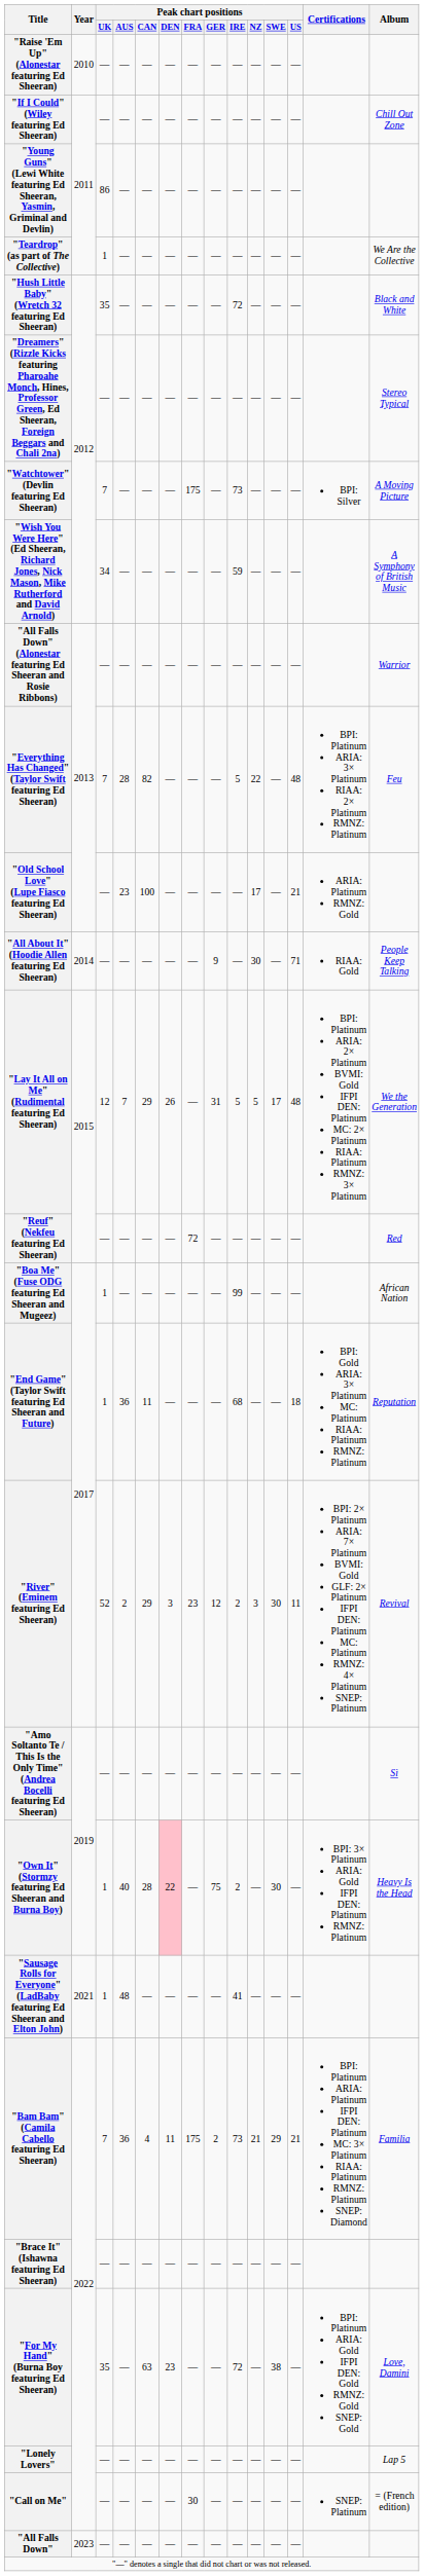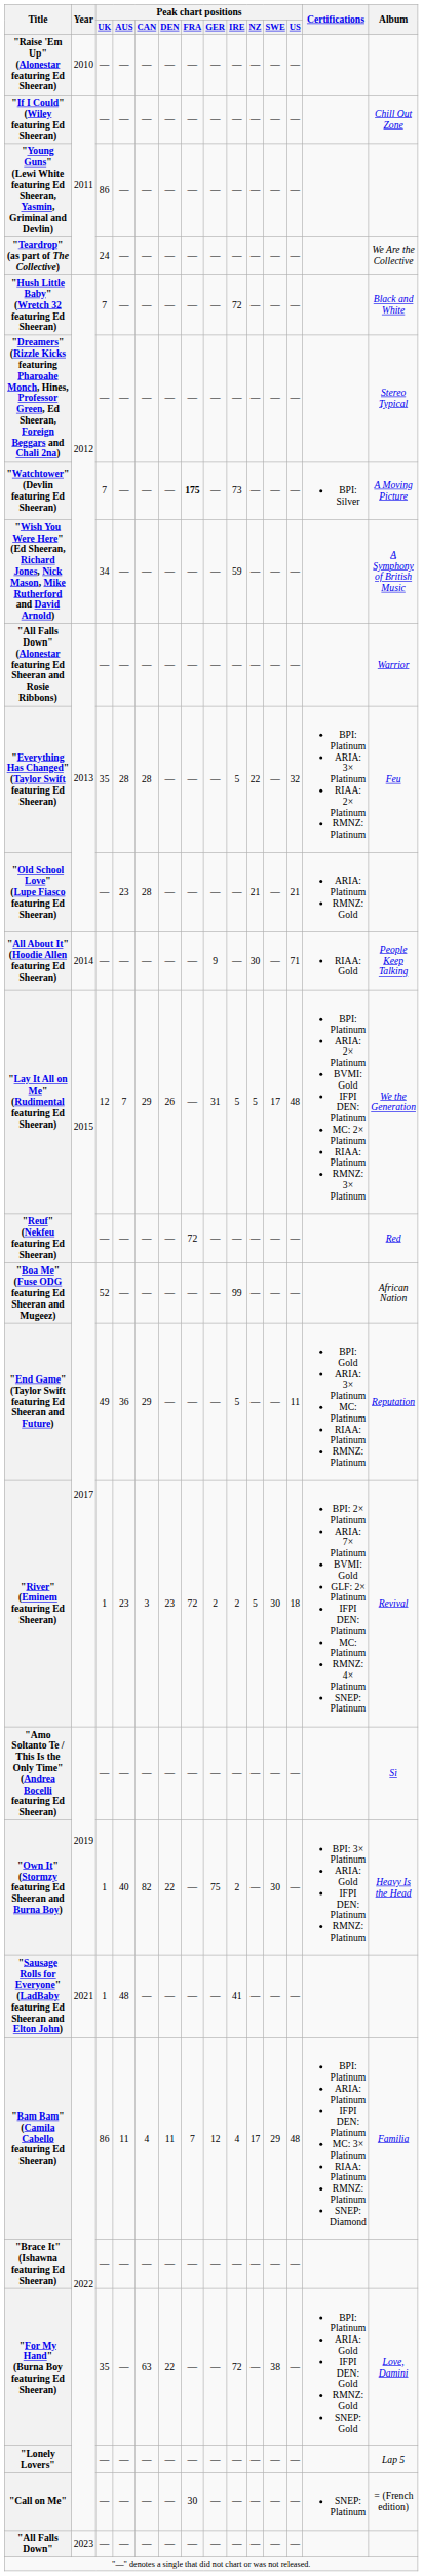"Teardrop" (as part of The Collective) | Peak chart positions / UK: 1 -> 24
"Hush Little Baby" (Wretch 32 featuring Ed Sheeran) | Peak chart positions / UK: 35 -> 7
"Watchtower" (Devlin featuring Ed Sheeran) | Peak chart positions / FRA: normal -> bold
"Everything Has Changed" (Taylor Swift featuring Ed Sheeran) | Peak chart positions / UK: 7 -> 35
"Everything Has Changed" (Taylor Swift featuring Ed Sheeran) | Peak chart positions / CAN: 82 -> 28
"Everything Has Changed" (Taylor Swift featuring Ed Sheeran) | Peak chart positions / US: 48 -> 32
"Old School Love" (Lupe Fiasco featuring Ed Sheeran) | Peak chart positions / CAN: 100 -> 28
"Old School Love" (Lupe Fiasco featuring Ed Sheeran) | Peak chart positions / NZ: 17 -> 21
"Boa Me" (Fuse ODG featuring Ed Sheeran and Mugeez) | Peak chart positions / UK: 1 -> 52
"End Game" (Taylor Swift featuring Ed Sheeran and Future) | Peak chart positions / UK: 1 -> 49
"End Game" (Taylor Swift featuring Ed Sheeran and Future) | Peak chart positions / CAN: 11 -> 29
"End Game" (Taylor Swift featuring Ed Sheeran and Future) | Peak chart positions / IRE: 68 -> 5
"End Game" (Taylor Swift featuring Ed Sheeran and Future) | Peak chart positions / US: 18 -> 11
"River" (Eminem featuring Ed Sheeran) | Peak chart positions / UK: 52 -> 1
"River" (Eminem featuring Ed Sheeran) | Peak chart positions / AUS: 2 -> 23
"River" (Eminem featuring Ed Sheeran) | Peak chart positions / CAN: 29 -> 3
"River" (Eminem featuring Ed Sheeran) | Peak chart positions / DEN: 3 -> 23
"River" (Eminem featuring Ed Sheeran) | Peak chart positions / FRA: 23 -> 72
"River" (Eminem featuring Ed Sheeran) | Peak chart positions / GER: 12 -> 2
"River" (Eminem featuring Ed Sheeran) | Peak chart positions / NZ: 3 -> 5
"River" (Eminem featuring Ed Sheeran) | Peak chart positions / US: 11 -> 18
"Own It" (Stormzy featuring Ed Sheeran and Burna Boy) | Peak chart positions / CAN: 28 -> 82
"Own It" (Stormzy featuring Ed Sheeran and Burna Boy) | Peak chart positions / DEN: pink background -> no background
"Bam Bam" (Camila Cabello featuring Ed Sheeran) | Peak chart positions / UK: 7 -> 86
"Bam Bam" (Camila Cabello featuring Ed Sheeran) | Peak chart positions / AUS: 36 -> 11
"Bam Bam" (Camila Cabello featuring Ed Sheeran) | Peak chart positions / FRA: 175 -> 7
"Bam Bam" (Camila Cabello featuring Ed Sheeran) | Peak chart positions / GER: 2 -> 12
"Bam Bam" (Camila Cabello featuring Ed Sheeran) | Peak chart positions / IRE: 73 -> 4
"Bam Bam" (Camila Cabello featuring Ed Sheeran) | Peak chart positions / NZ: 21 -> 17
"Bam Bam" (Camila Cabello featuring Ed Sheeran) | Peak chart positions / US: 21 -> 48
"For My Hand" (Burna Boy featuring Ed Sheeran) | Peak chart positions / DEN: 23 -> 22
